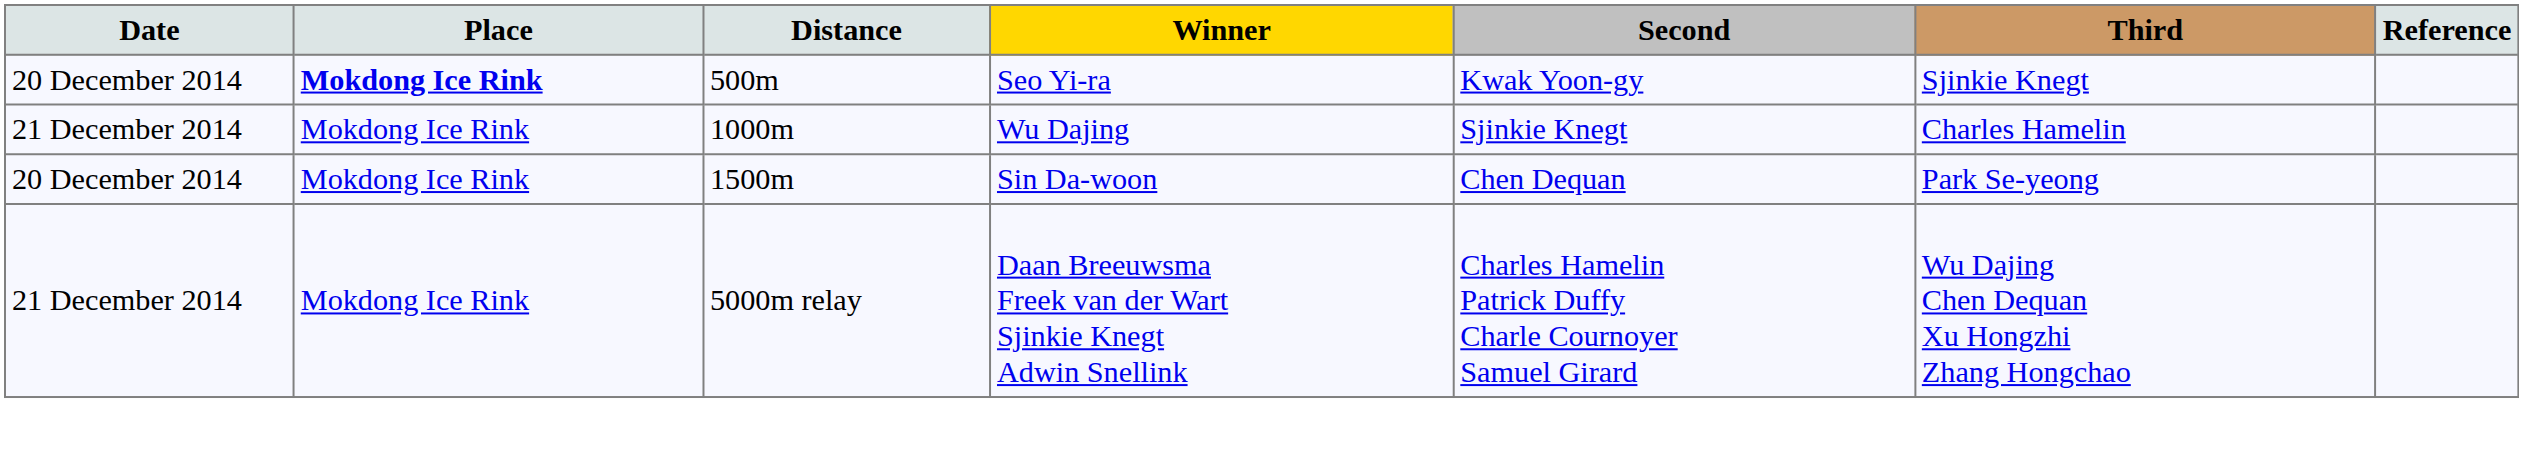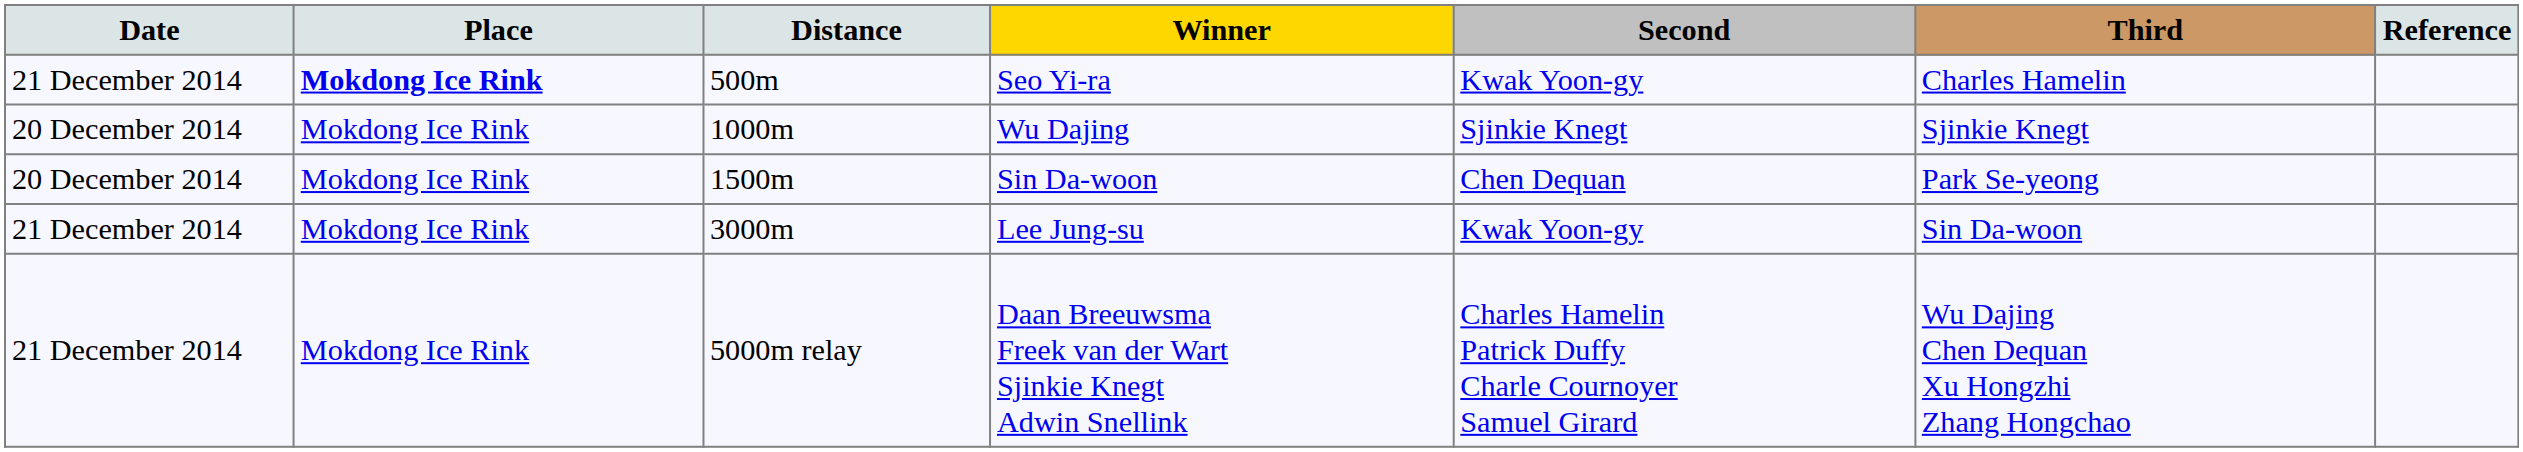Seo Yi-ra | Date: 20 December 2014 -> 21 December 2014
Seo Yi-ra | Third: Sjinkie Knegt -> Charles Hamelin
Wu Dajing | Date: 21 December 2014 -> 20 December 2014
Wu Dajing | Third: Charles Hamelin -> Sjinkie Knegt
+ row: 21 December 2014 | Mokdong Ice Rink | 3000m | Lee Jung-su | Kwak Yoon-gy | Sin Da-woon
